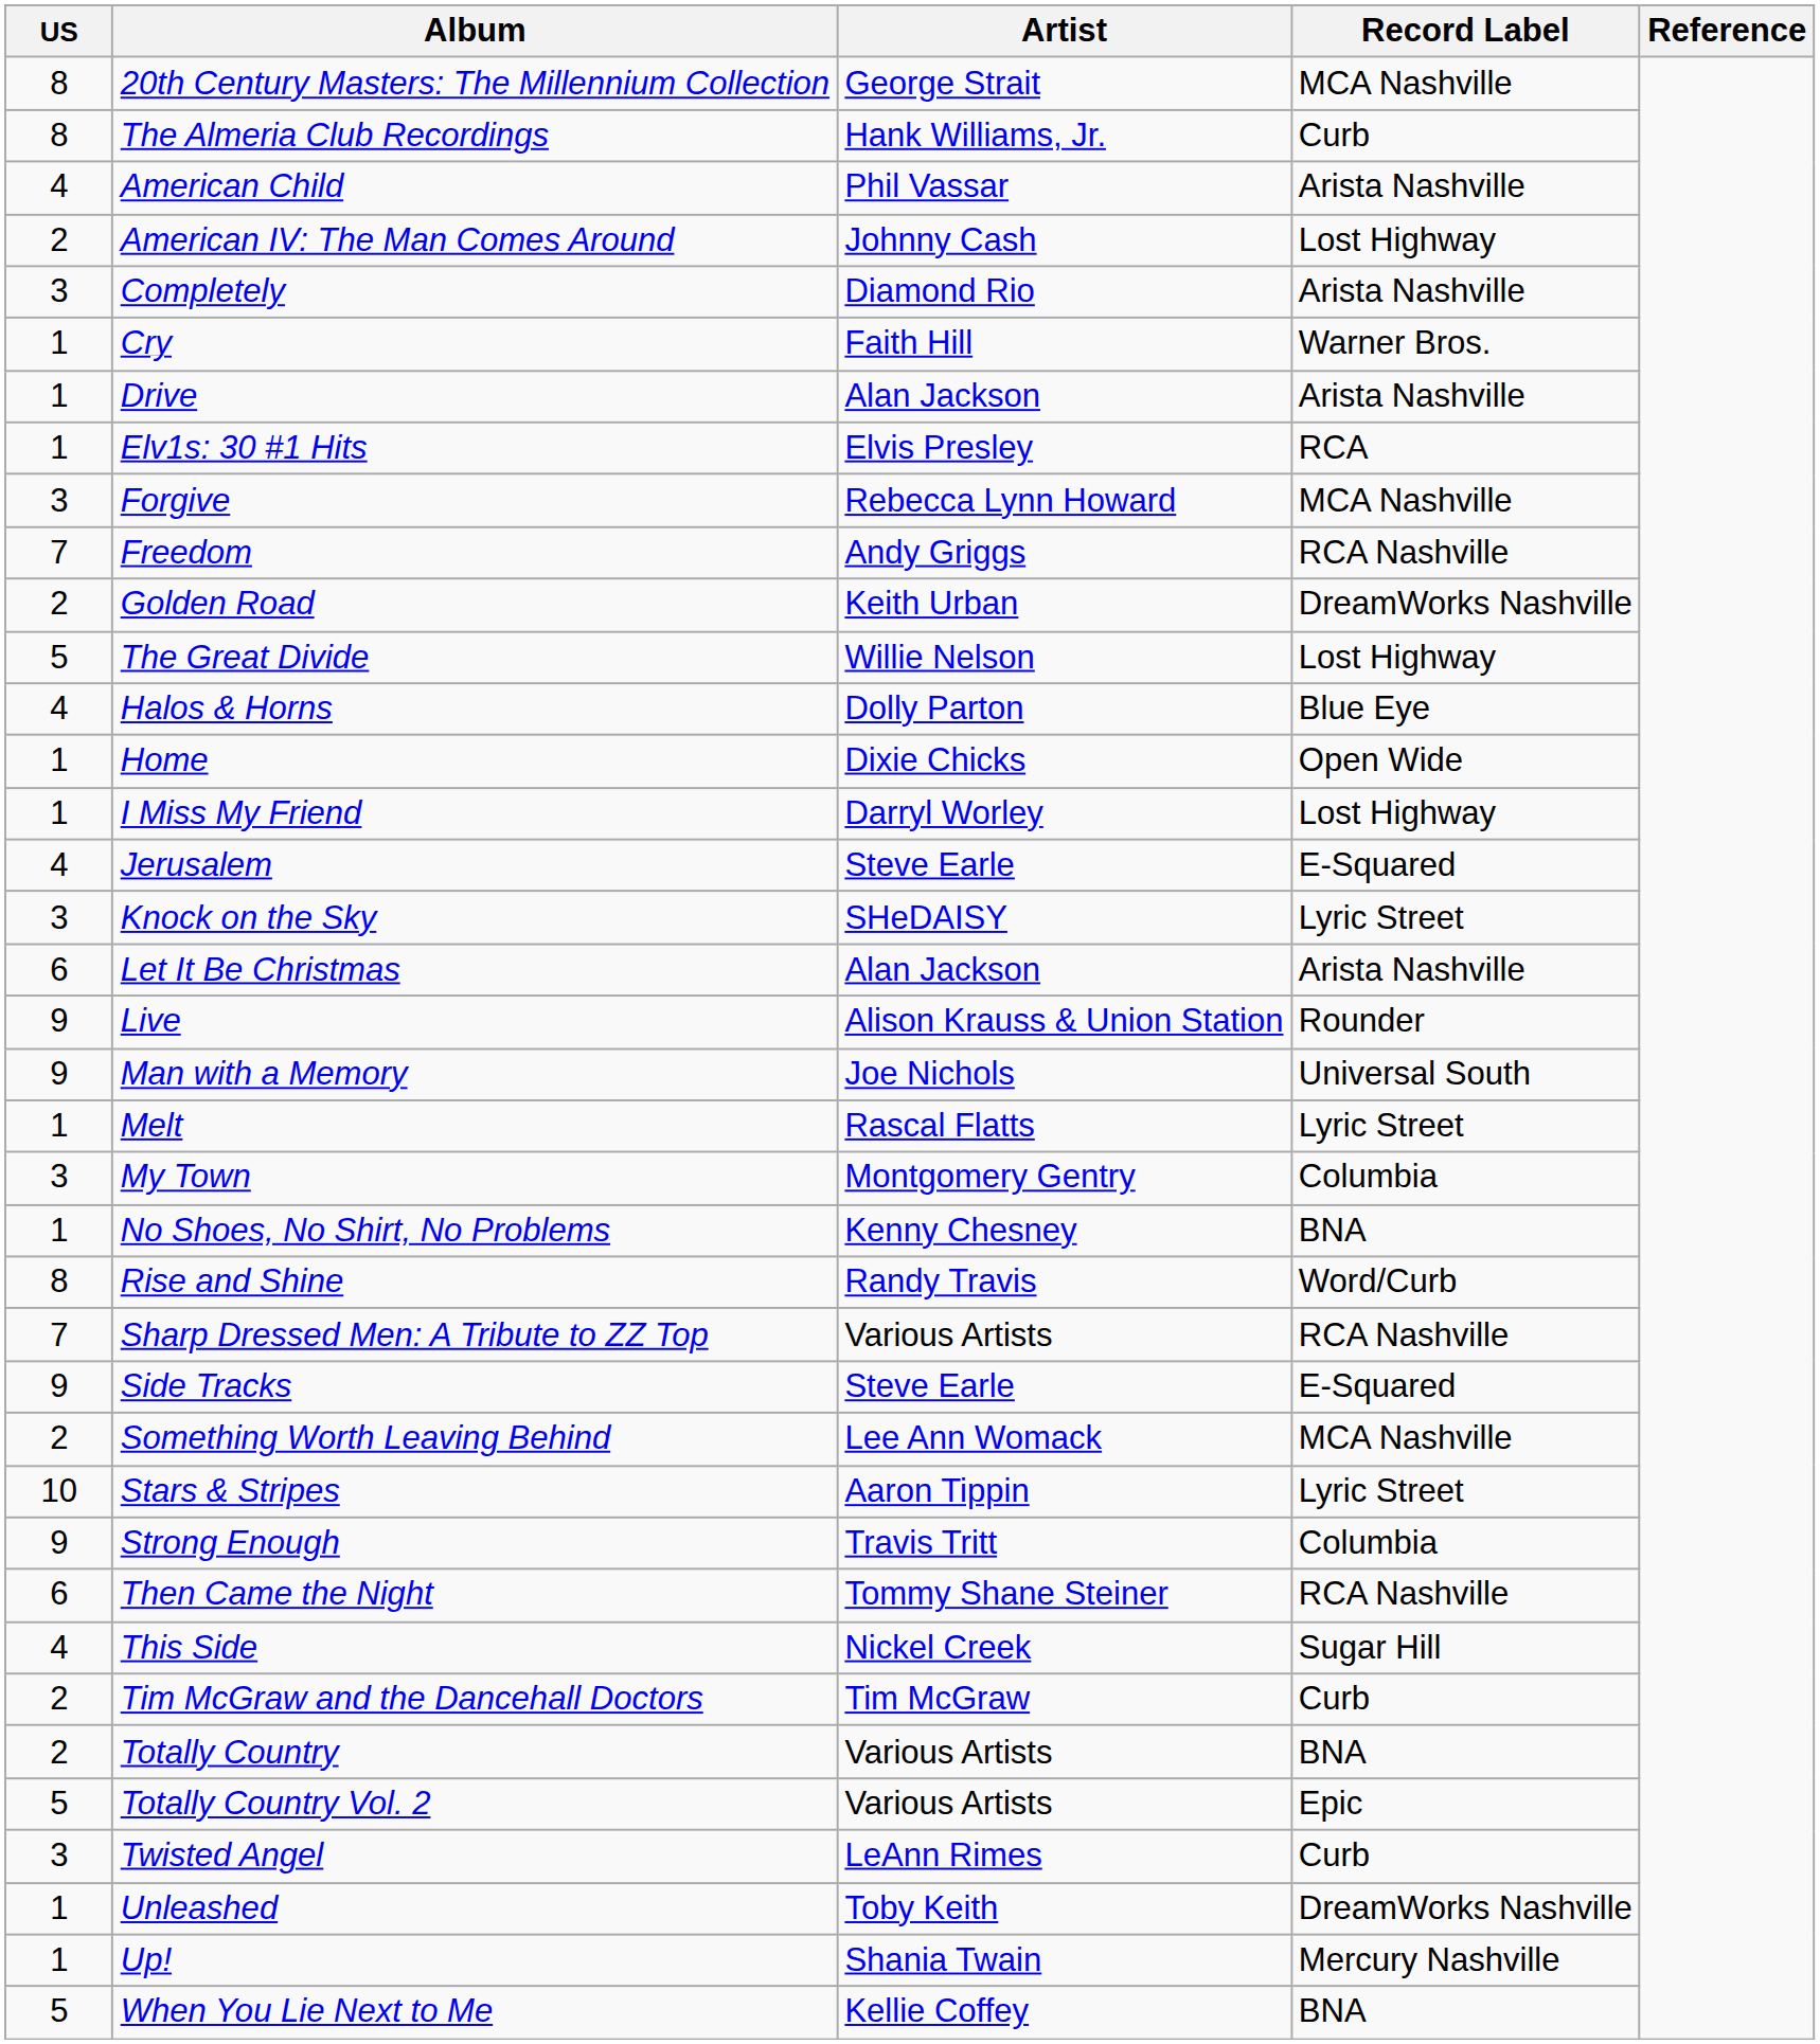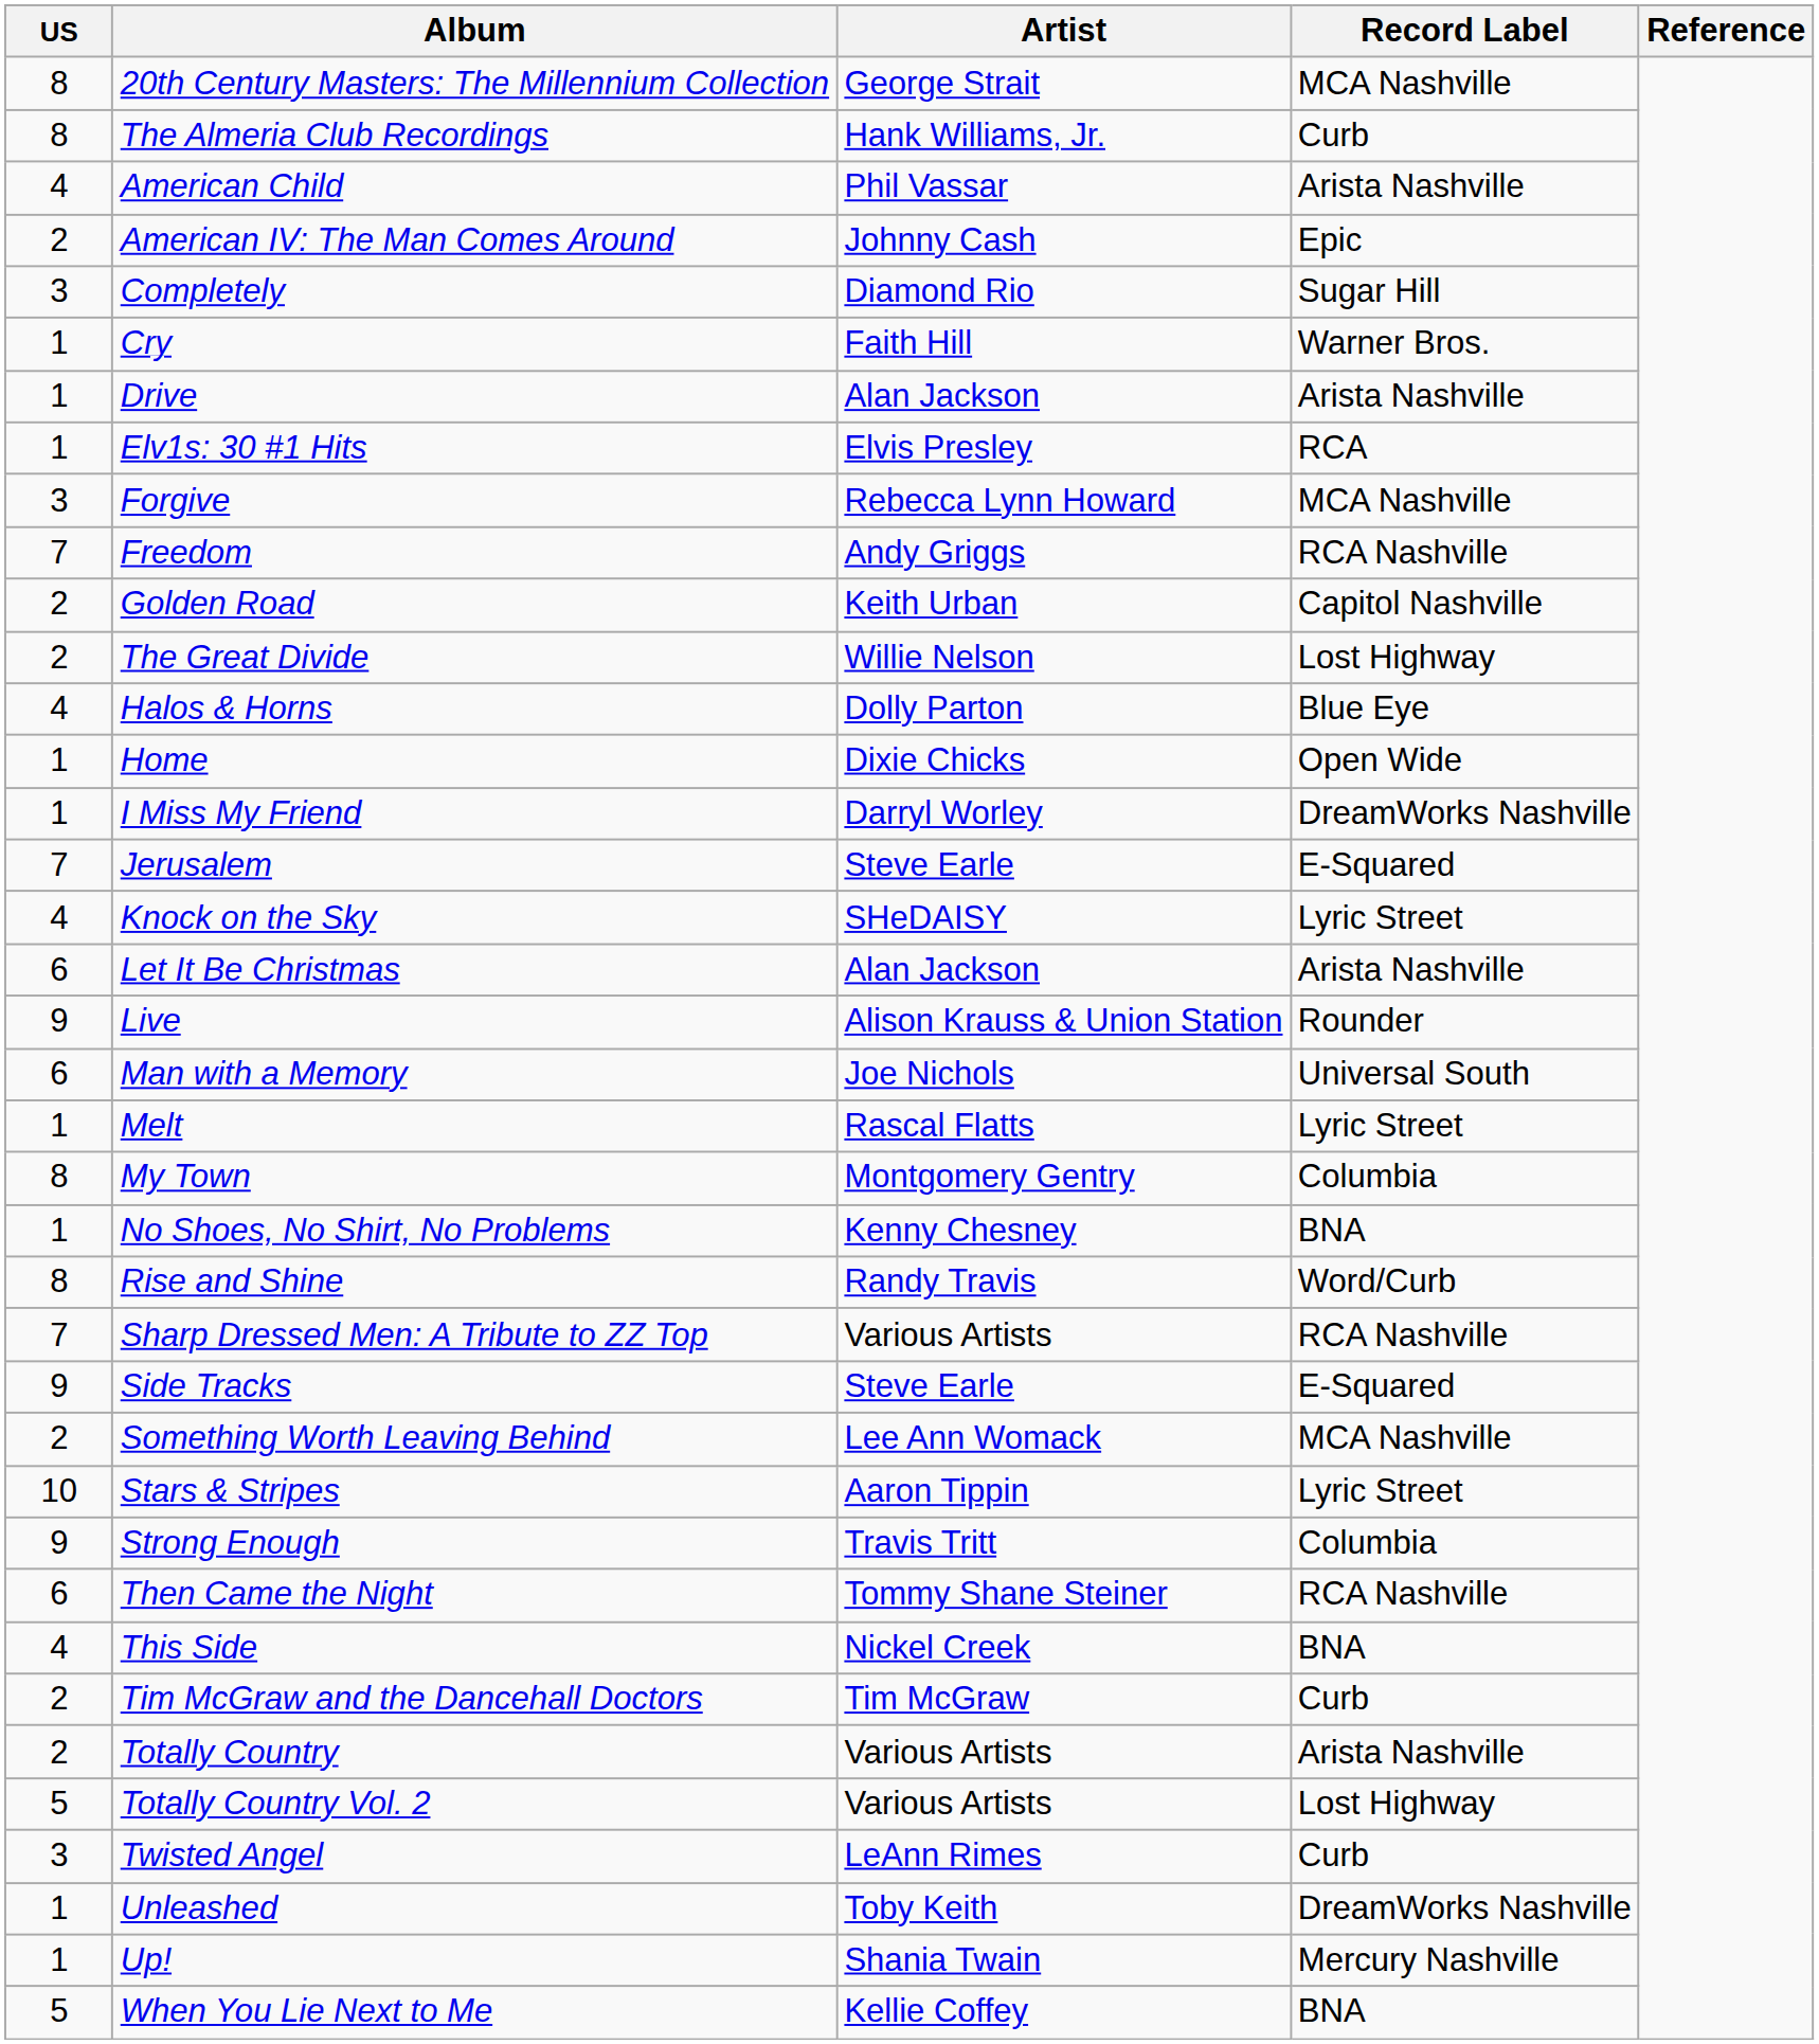American IV: The Man Comes Around | Record Label: Lost Highway -> Epic
Completely | Record Label: Arista Nashville -> Sugar Hill
Golden Road | Record Label: DreamWorks Nashville -> Capitol Nashville
The Great Divide | US: 5 -> 2
I Miss My Friend | Record Label: Lost Highway -> DreamWorks Nashville
Jerusalem | US: 4 -> 7
Knock on the Sky | US: 3 -> 4
Man with a Memory | US: 9 -> 6
My Town | US: 3 -> 8
This Side | Record Label: Sugar Hill -> BNA
Totally Country | Record Label: BNA -> Arista Nashville
Totally Country Vol. 2 | Record Label: Epic -> Lost Highway
